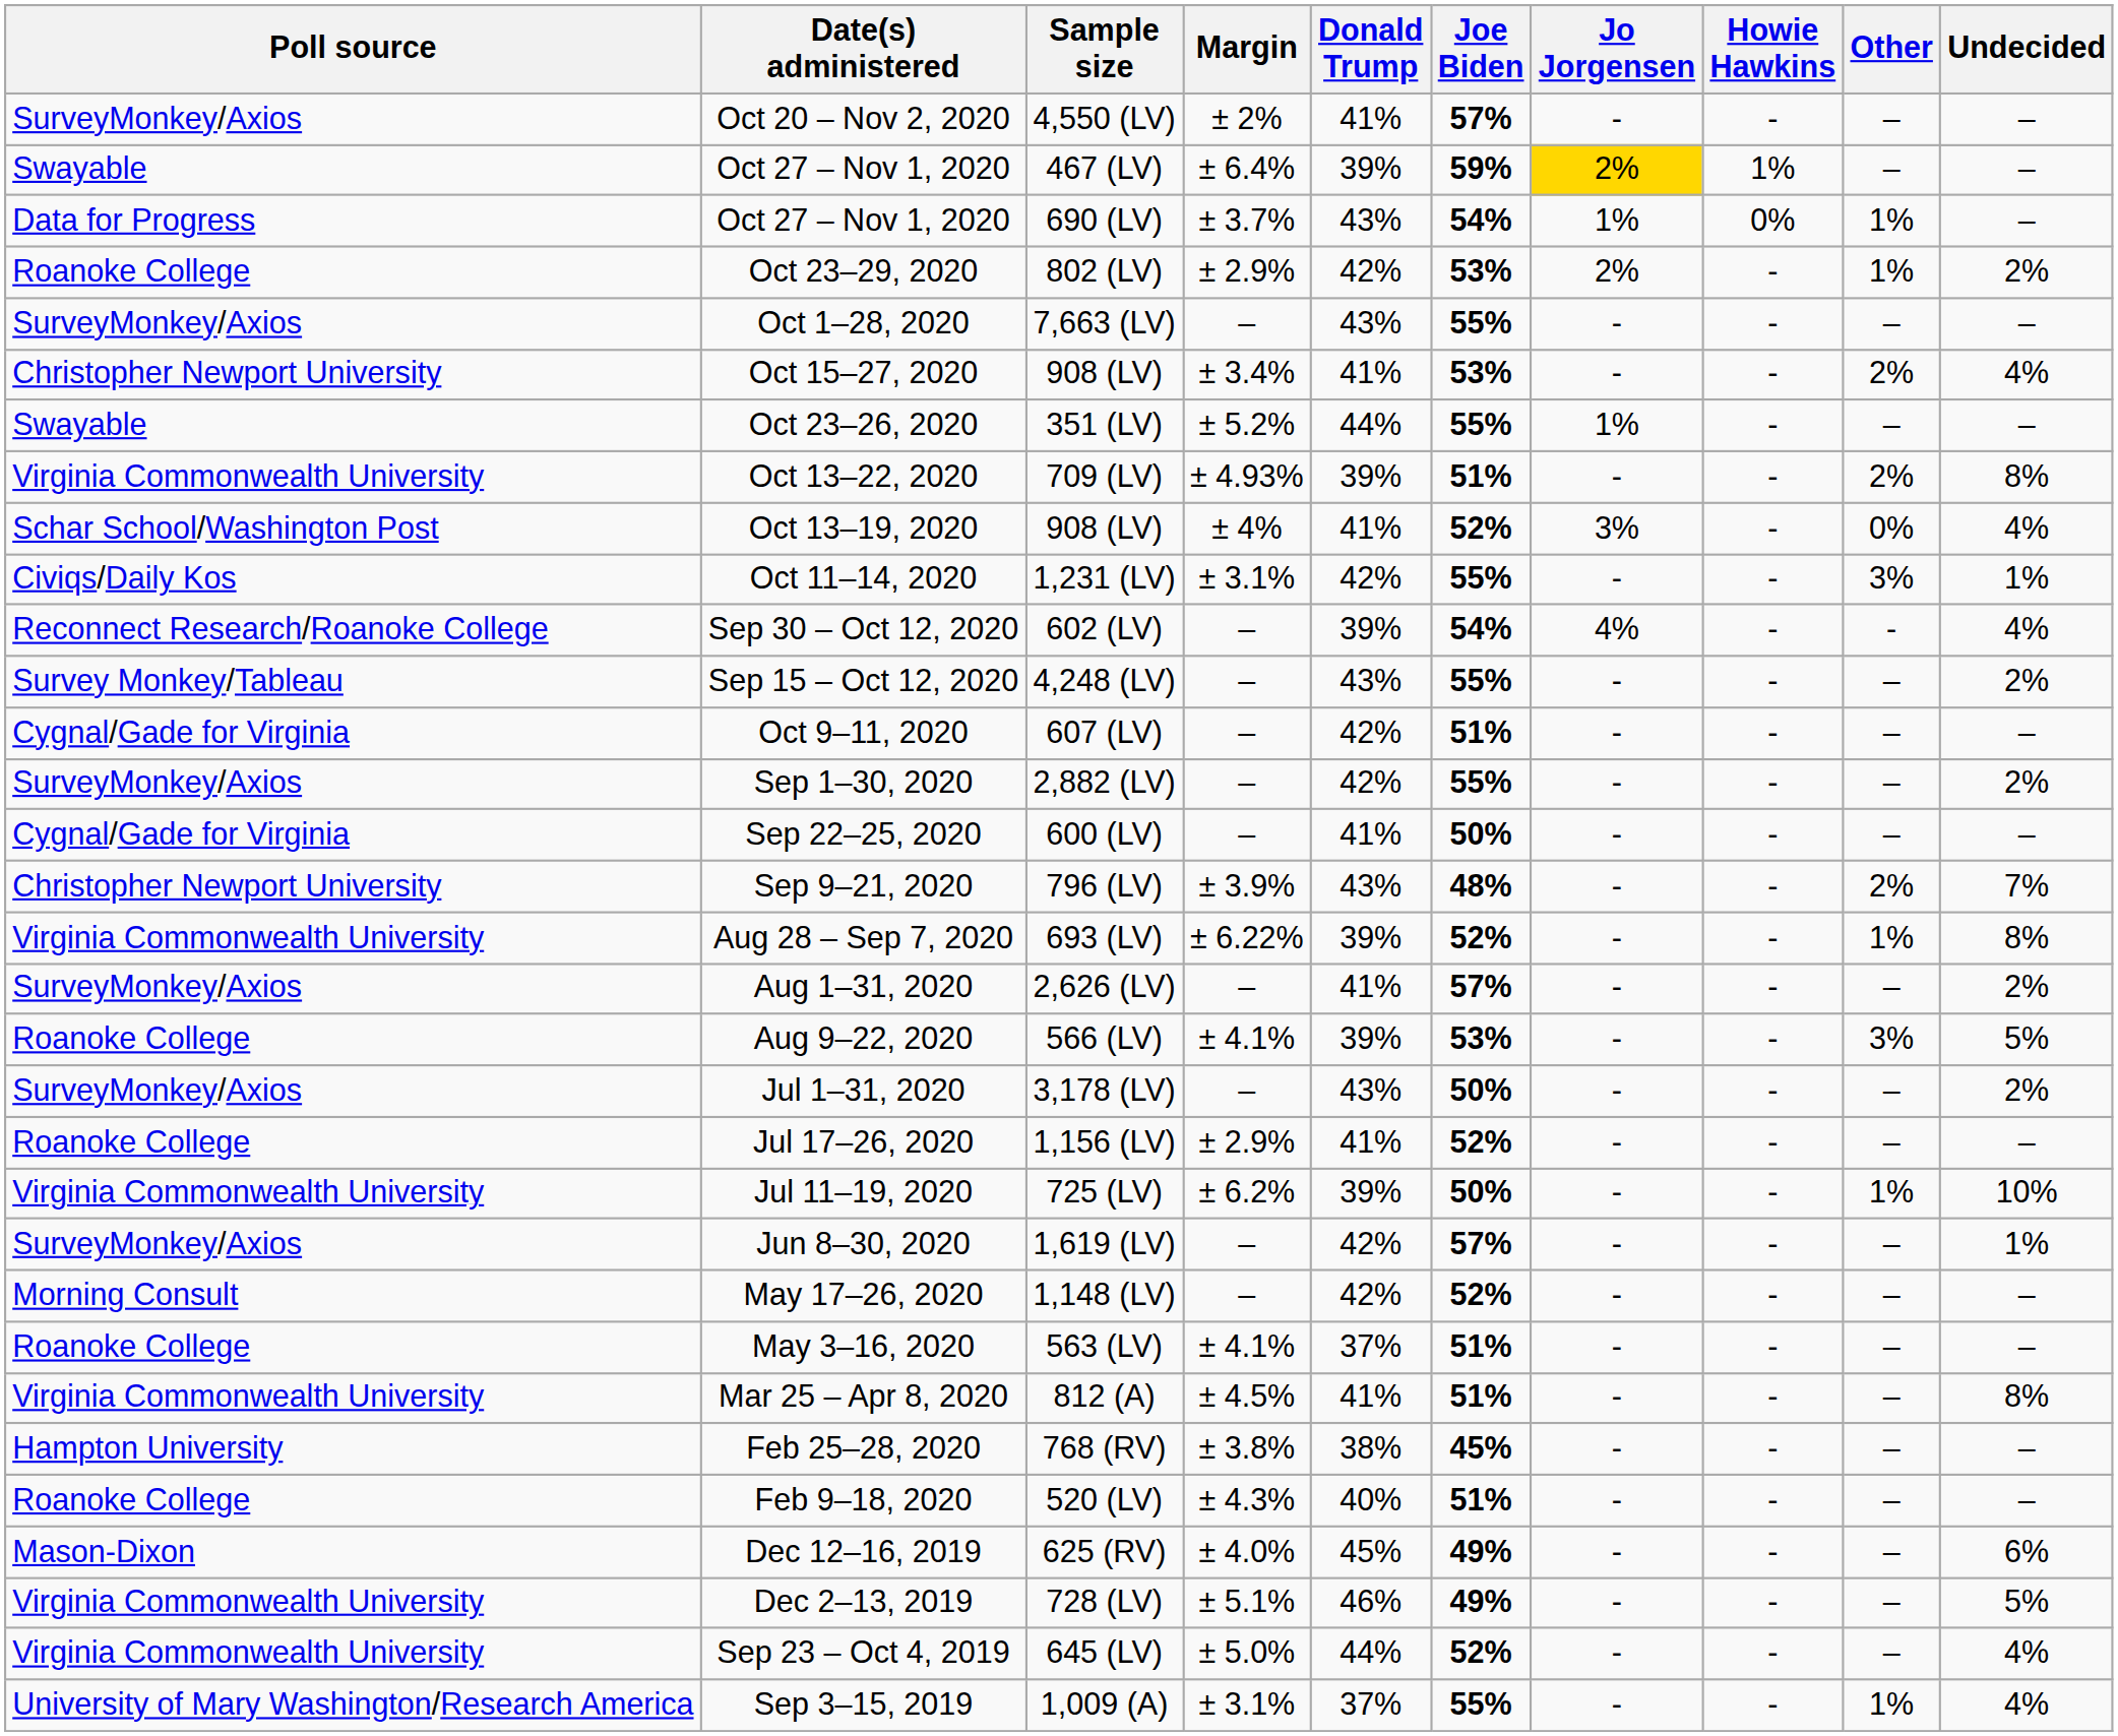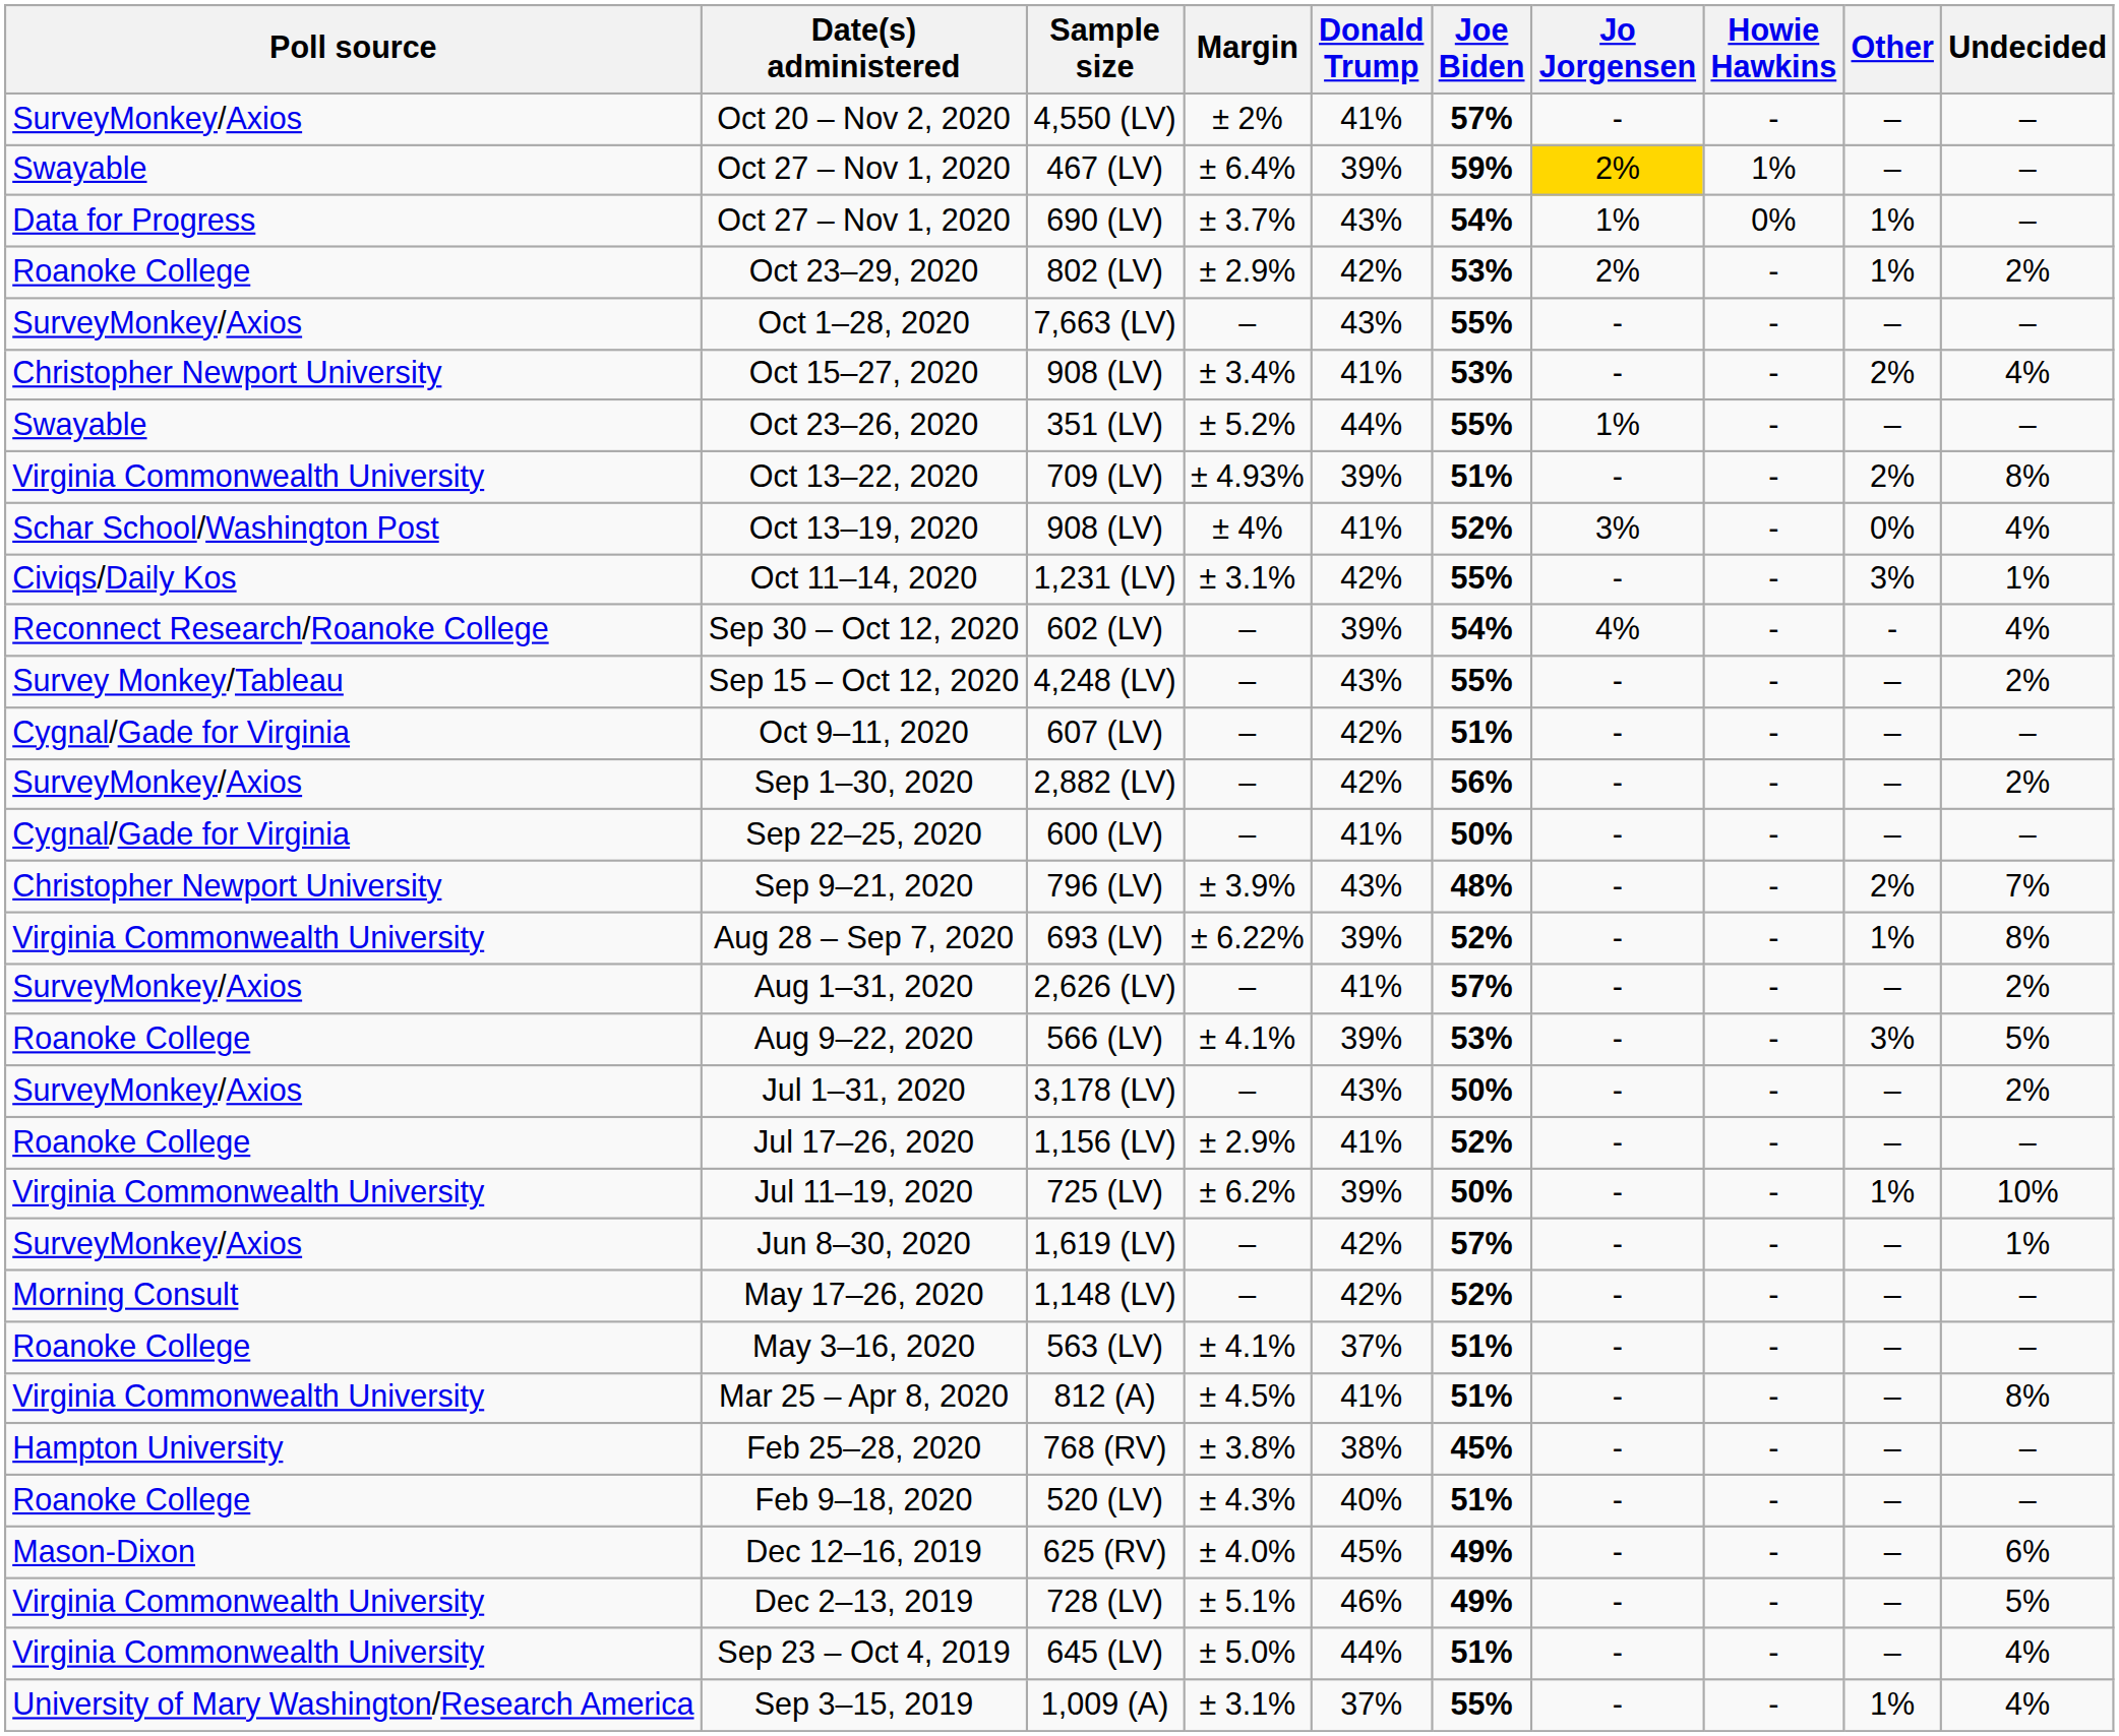Sep 1–30, 2020 | Joe Biden: 55% -> 56%
Sep 23 – Oct 4, 2019 | Joe Biden: 52% -> 51%
